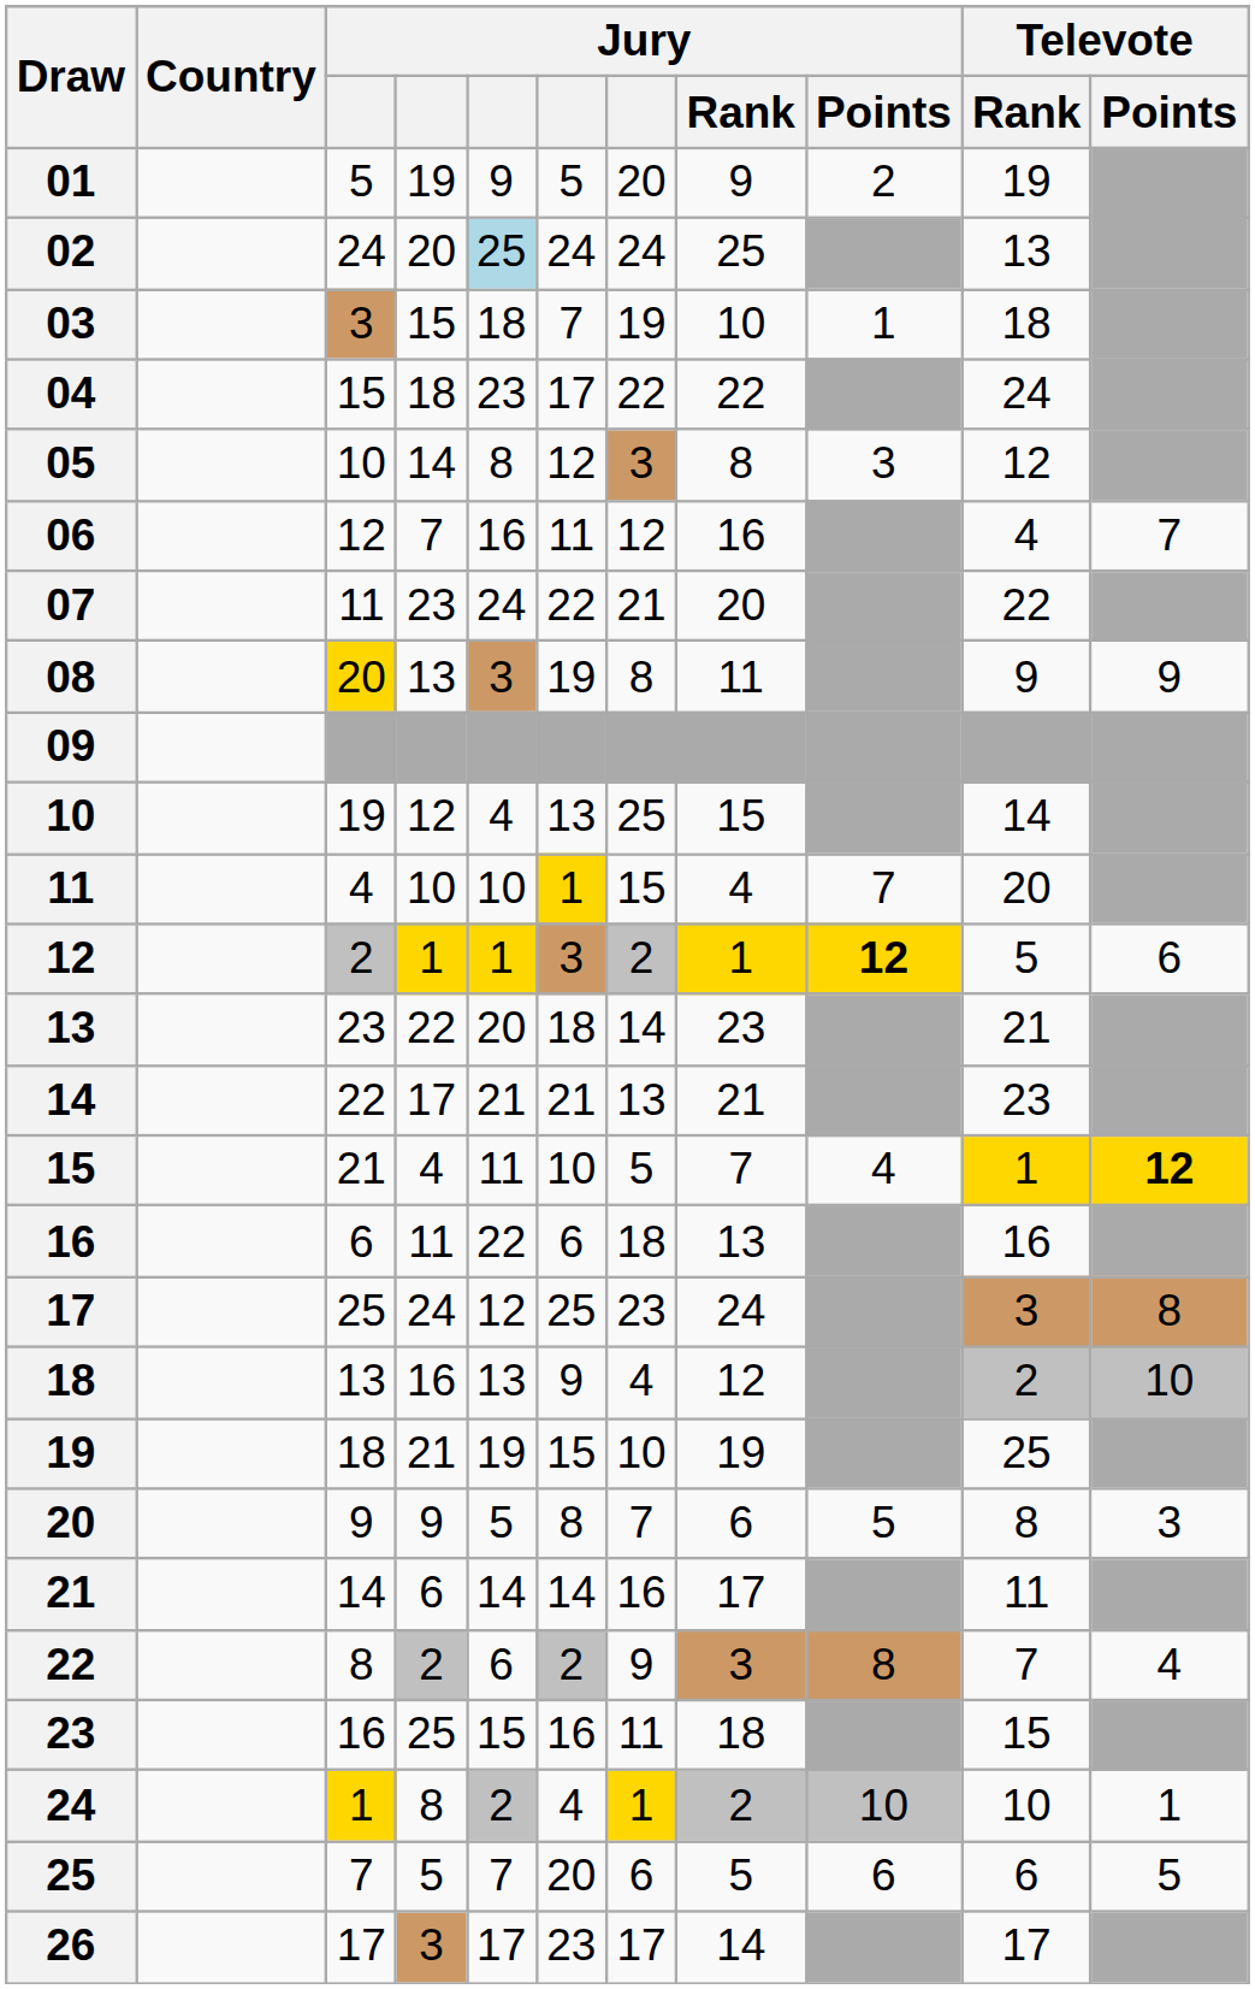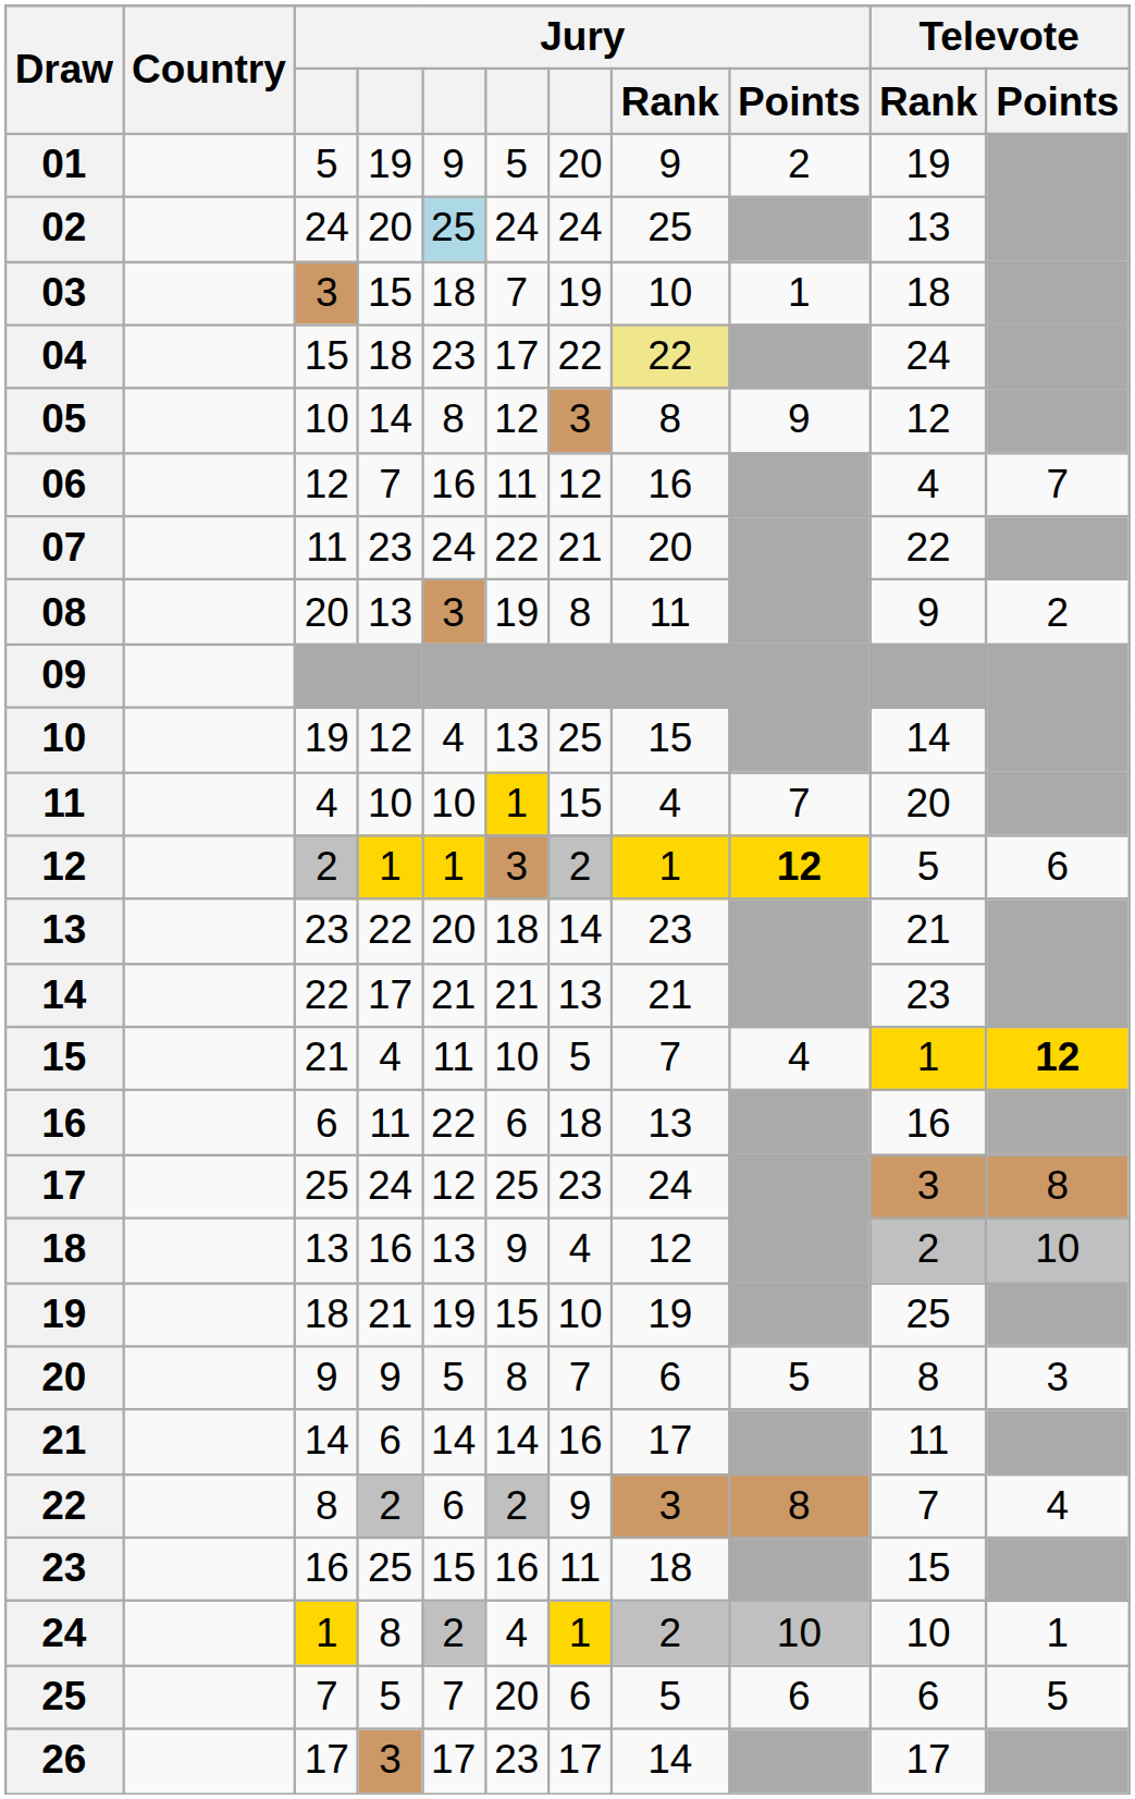04 | Jury / Rank: no background -> khaki background
05 | Jury / Points: 3 -> 9
08 | column 3: gold background -> no background
08 | Televote / Points: 9 -> 2
